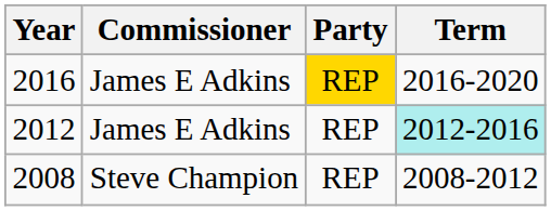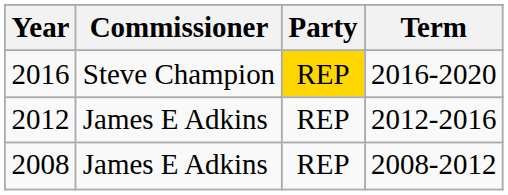2016 | Commissioner: James E Adkins -> Steve Champion
2012 | Term: paleturquoise background -> no background
2008 | Commissioner: Steve Champion -> James E Adkins
